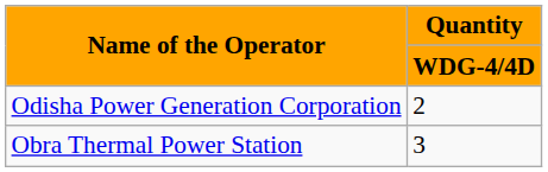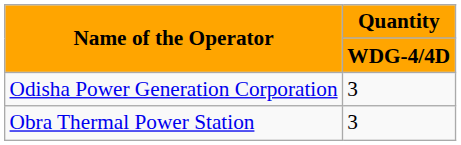Odisha Power Generation Corporation | Quantity / WDG-4/4D: 2 -> 3
